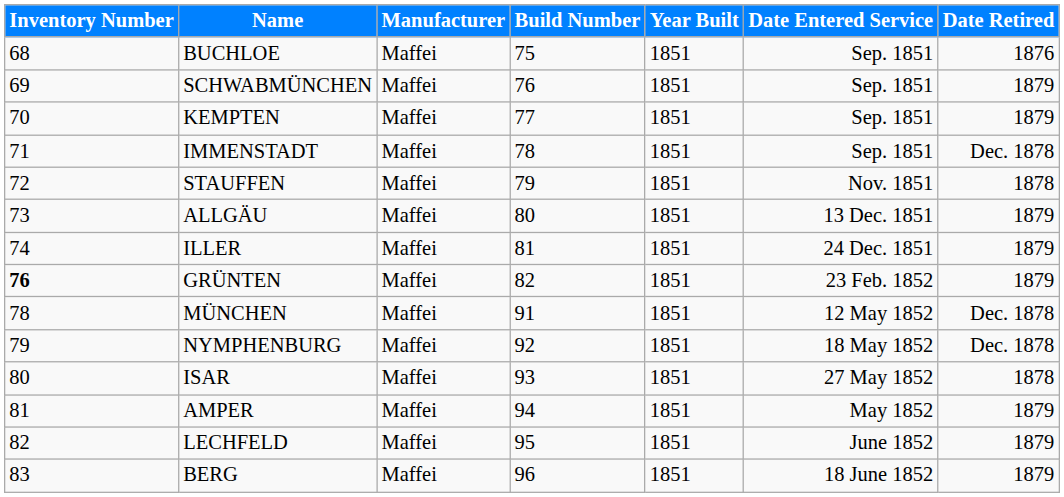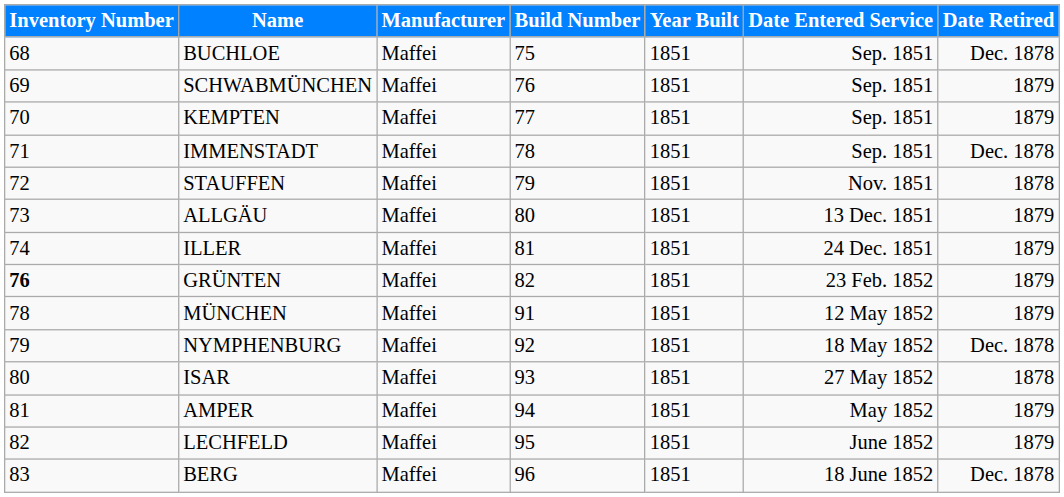BUCHLOE | Date Retired: 1876 -> Dec. 1878
MÜNCHEN | Date Retired: Dec. 1878 -> 1879
BERG | Date Retired: 1879 -> Dec. 1878
